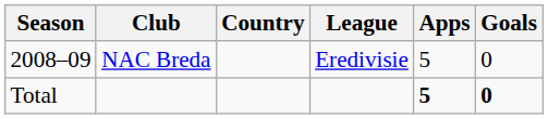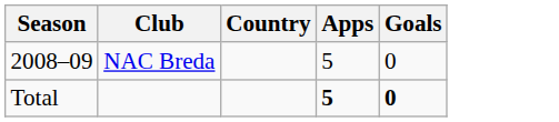- column: League | Eredivisie
